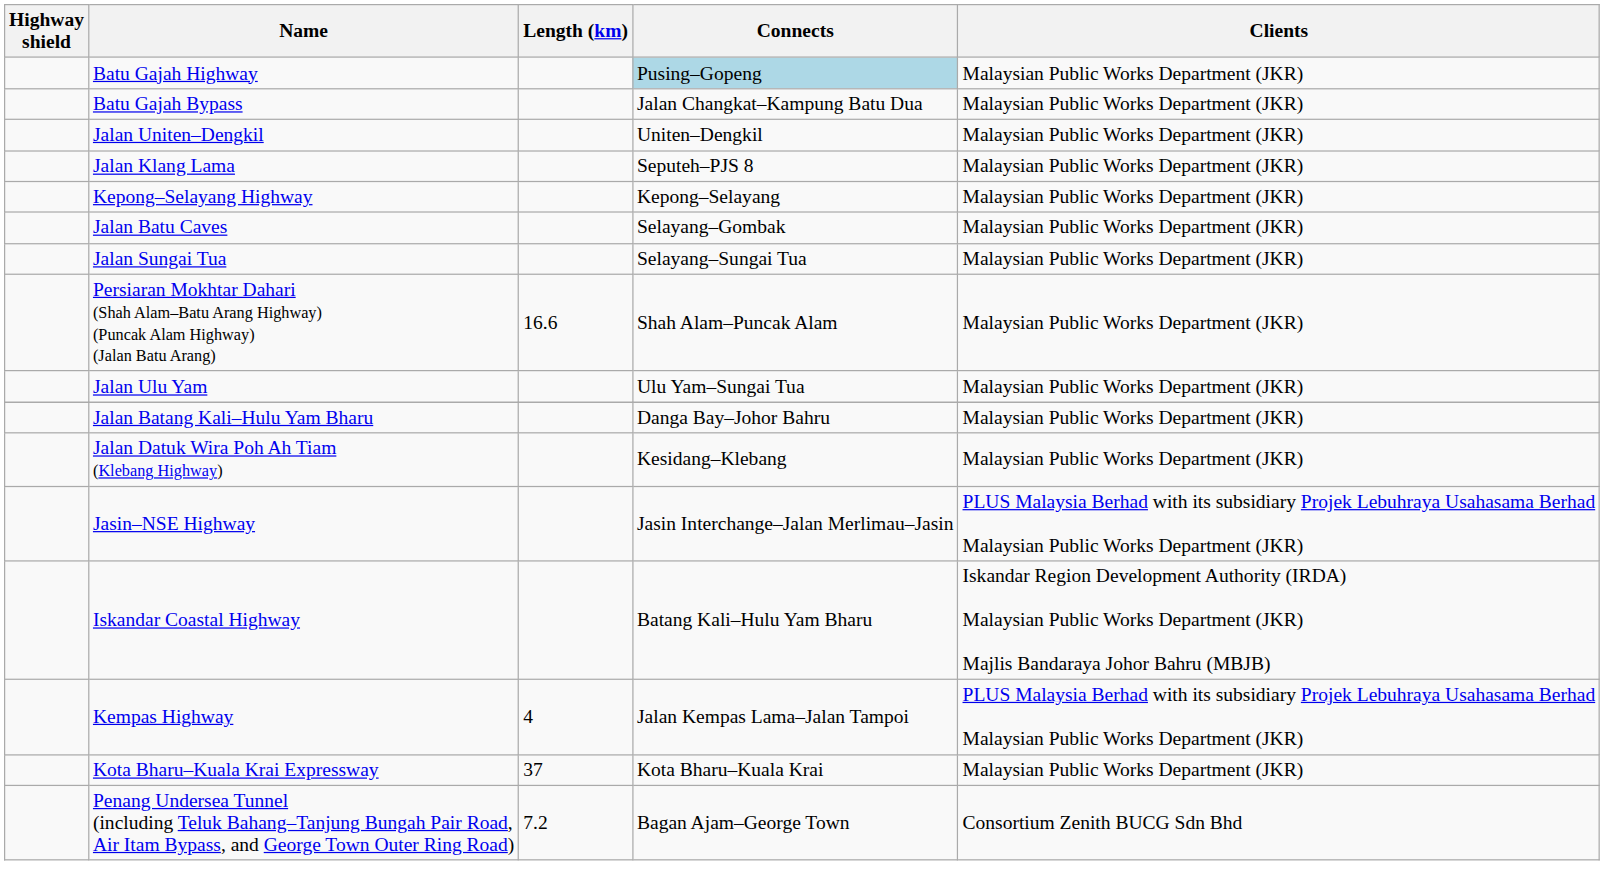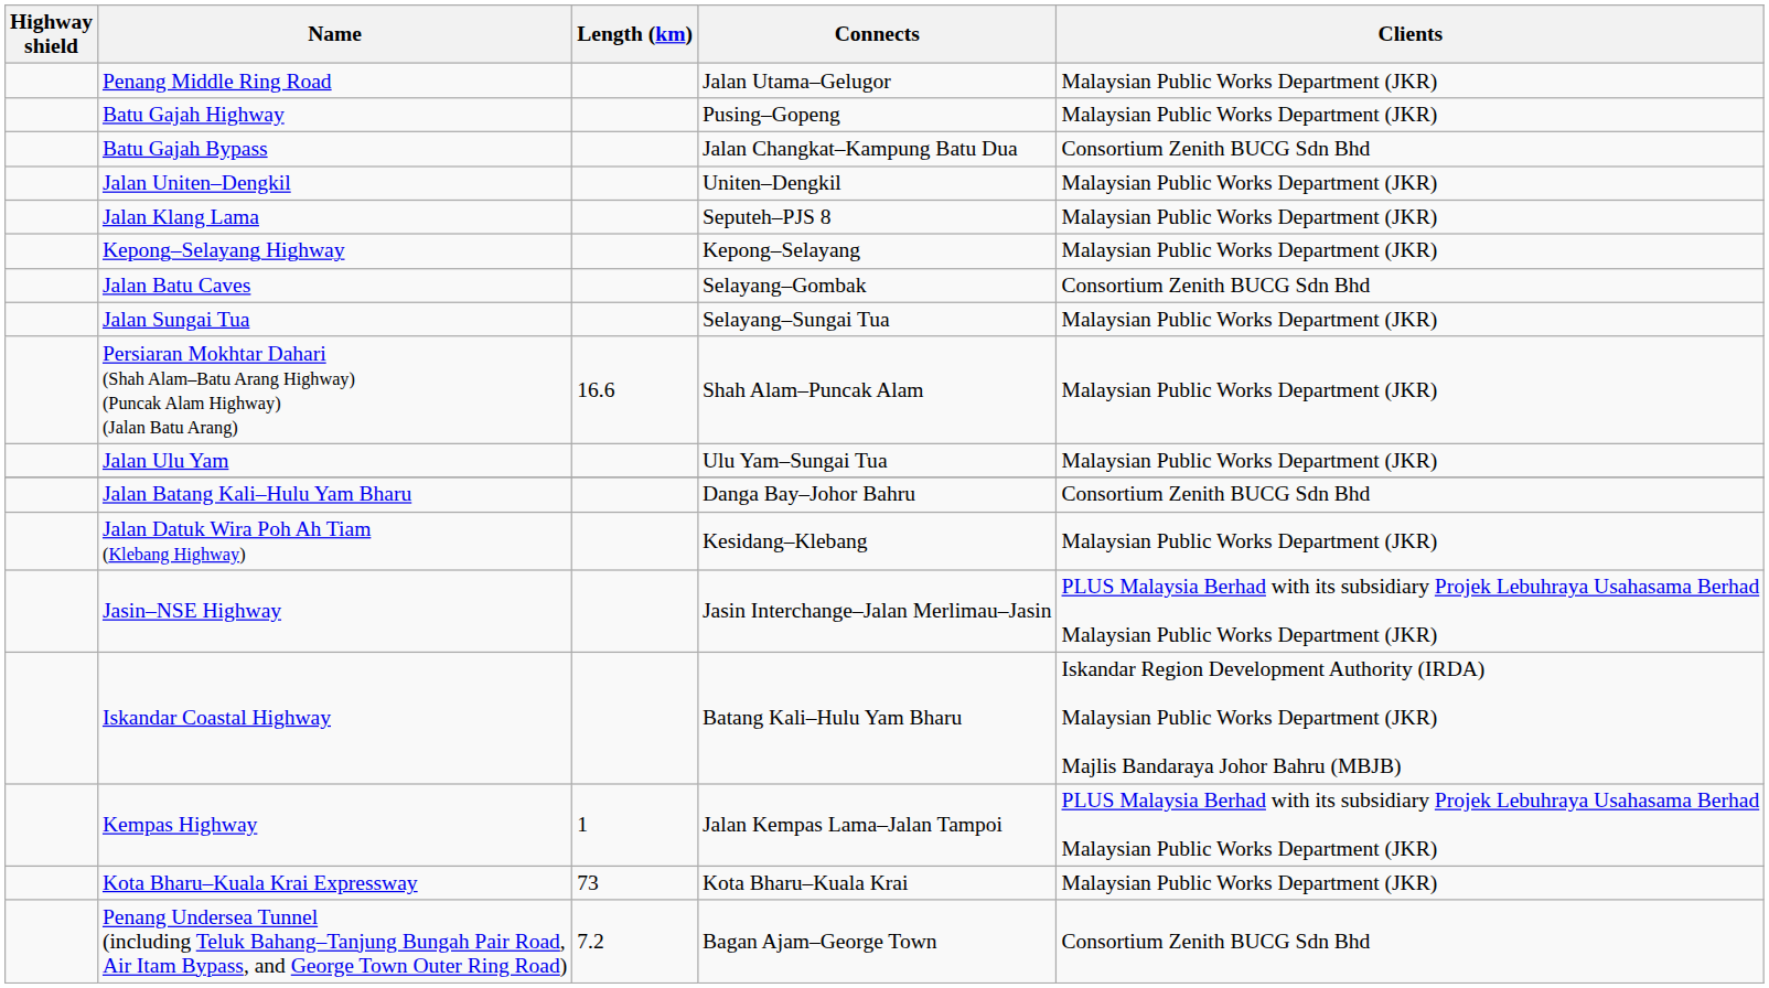+ row: Penang Middle Ring Road | Jalan Utama–Gelugor | Malaysian Public Works Department (JKR)
Batu Gajah Highway | Connects: lightblue background -> no background
Batu Gajah Bypass | Clients: Malaysian Public Works Department (JKR) -> Consortium Zenith BUCG Sdn Bhd
Jalan Batu Caves | Clients: Malaysian Public Works Department (JKR) -> Consortium Zenith BUCG Sdn Bhd
Jalan Batang Kali–Hulu Yam Bharu | Clients: Malaysian Public Works Department (JKR) -> Consortium Zenith BUCG Sdn Bhd
Kempas Highway | Length (km): 4 -> 1
Kota Bharu–Kuala Krai Expressway | Length (km): 37 -> 73
